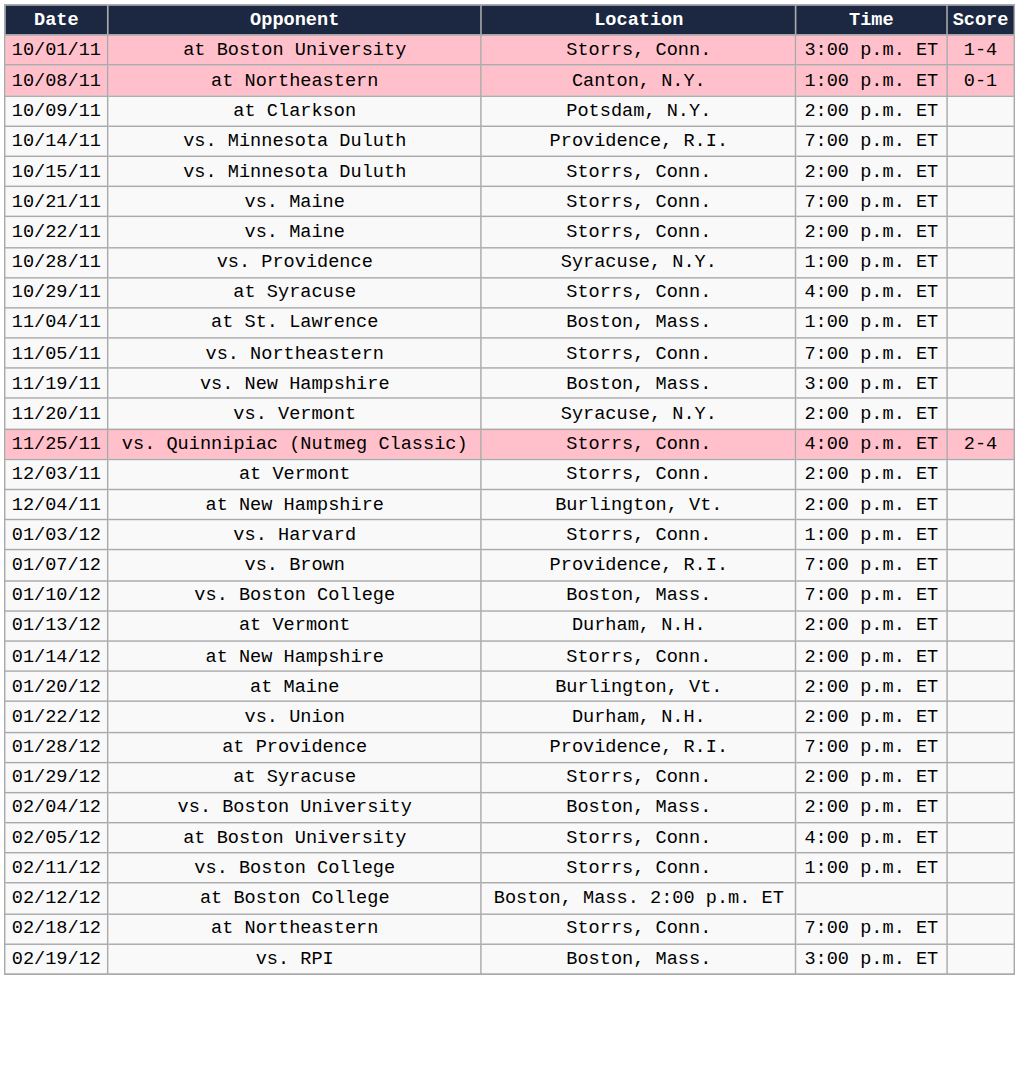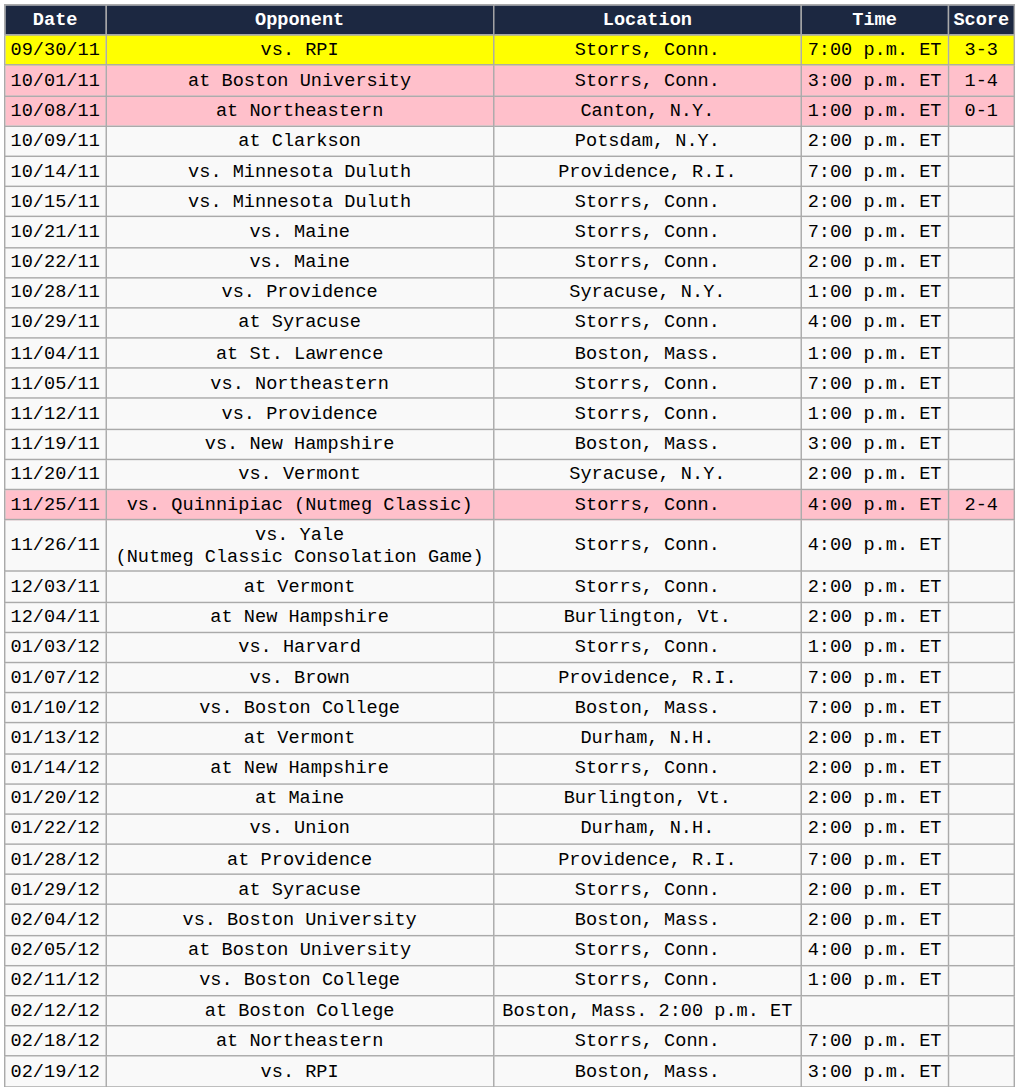+ row: 09/30/11 | vs. RPI | Storrs, Conn. | 7:00 p.m. ET | 3-3
+ row: 11/12/11 | vs. Providence | Storrs, Conn. | 1:00 p.m. ET
+ row: 11/26/11 | vs. Yale (Nutmeg Classic Consolation Game) | Storrs, Conn. | 4:00 p.m. ET
